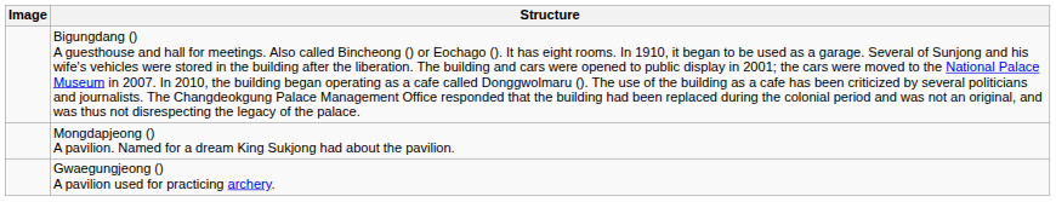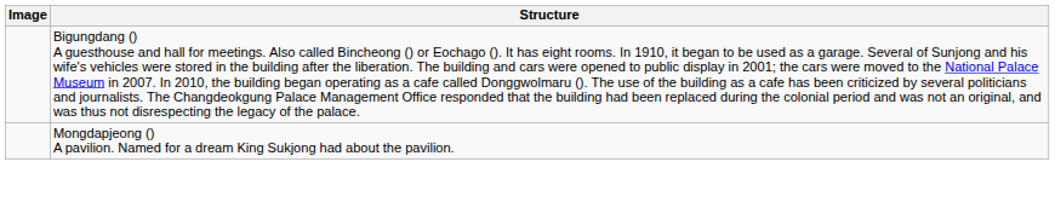- row: Gwaegungjeong () A pavilion used for practicing archery.
